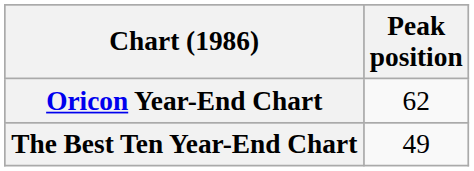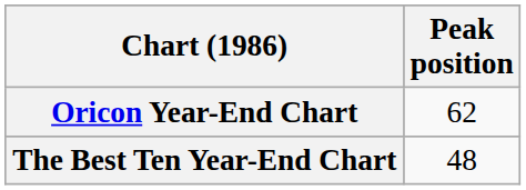The Best Ten Year-End Chart | Peak position: 49 -> 48
